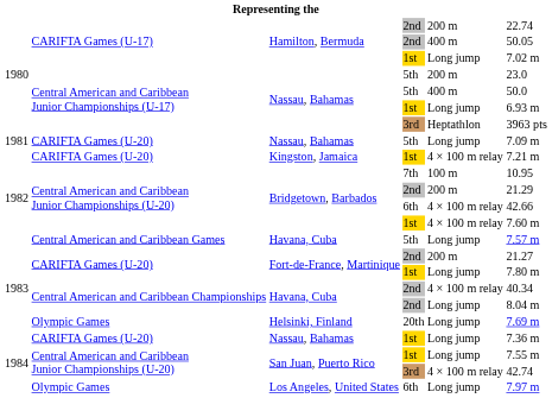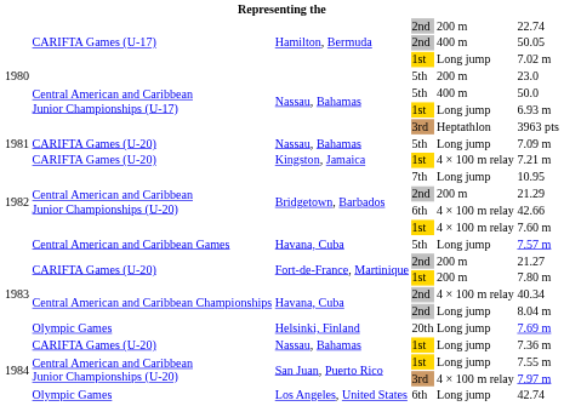Bridgetown, Barbados / 7th | column 5: 100 m -> Long jump
Fort-de-France, Martinique / 1st | column 5: Long jump -> 200 m
San Juan, Puerto Rico / 3rd | column 6: 42.74 -> 7.97 m
Los Angeles, United States | column 6: 7.97 m -> 42.74
